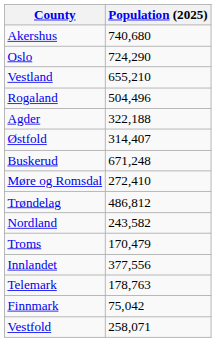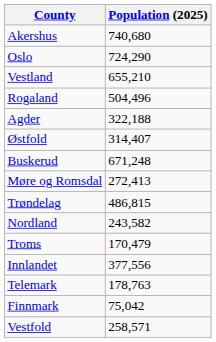Møre og Romsdal | Population (2025): 272,410 -> 272,413
Trøndelag | Population (2025): 486,812 -> 486,815
Vestfold | Population (2025): 258,071 -> 258,571
